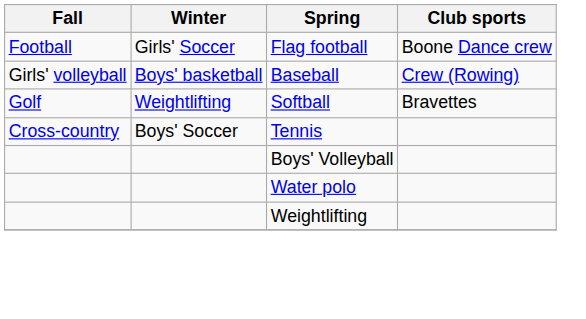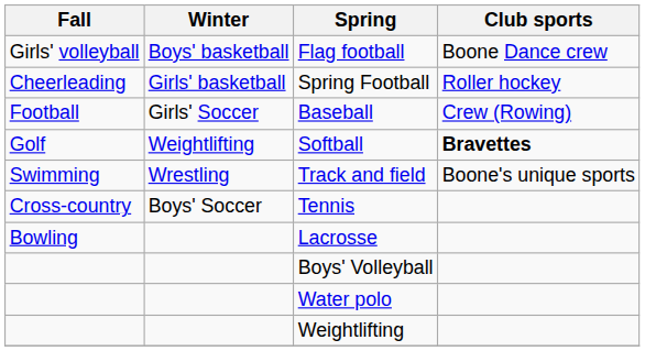Flag football | Fall: Football -> Girls' volleyball
Flag football | Winter: Girls' Soccer -> Boys' basketball
+ row: Cheerleading | Girls' basketball | Spring Football | Roller hockey
Baseball | Fall: Girls' volleyball -> Football
Baseball | Winter: Boys' basketball -> Girls' Soccer
Softball | Club sports: normal -> bold
+ row: Swimming | Wrestling | Track and field | Boone's unique sports
+ row: Bowling | Lacrosse
